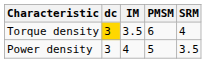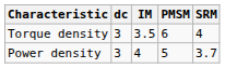Torque density | dc: gold background -> no background
Power density | SRM: 3.5 -> 3.7
